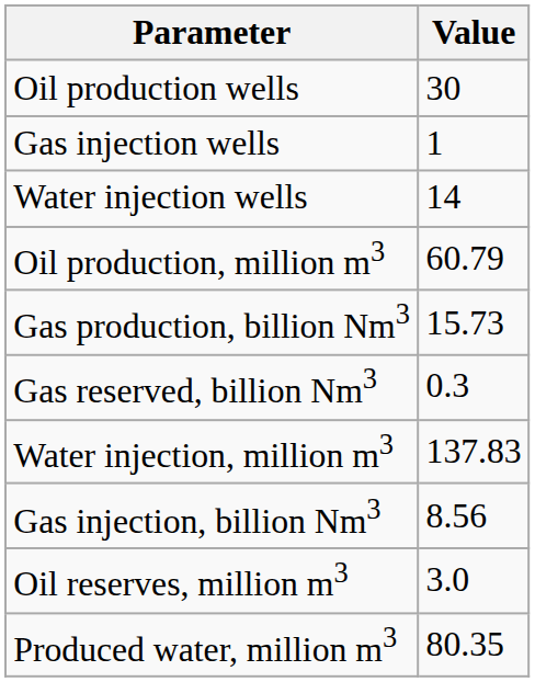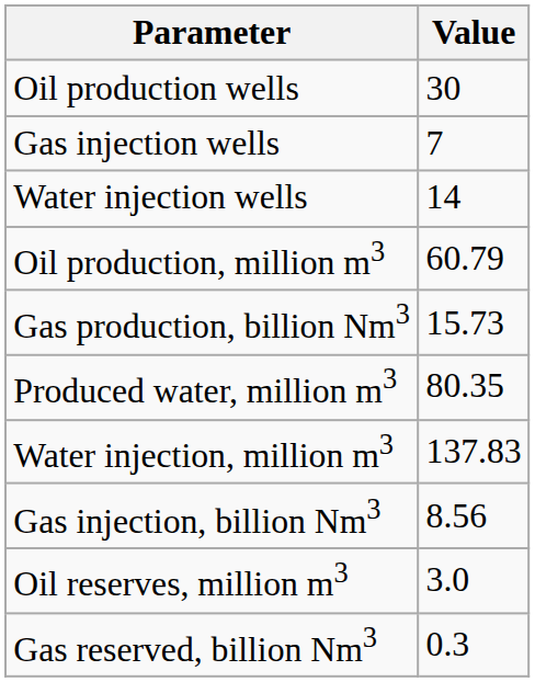Gas injection wells | Value: 1 -> 7
rows swapped: Produced water, million m3 <-> Gas reserved, billion Nm3
